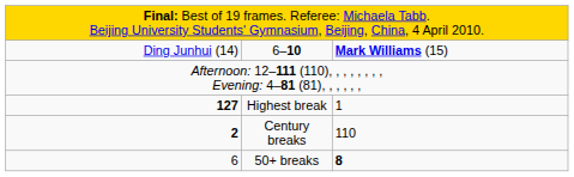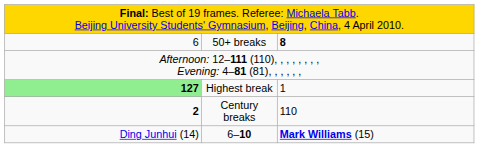rows swapped: 6–10 <-> 50+ breaks
Highest break | column 1: no background -> lightgreen background
